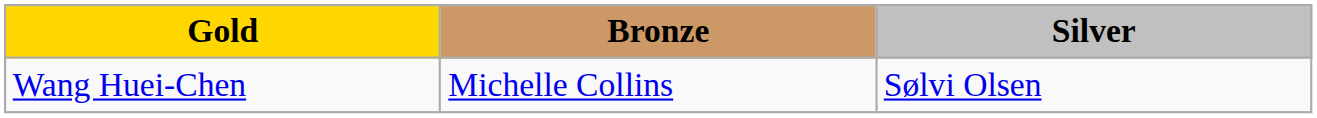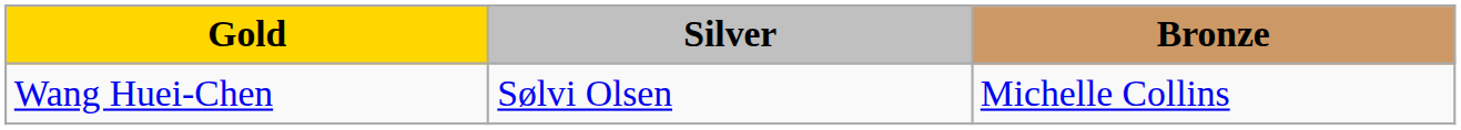columns swapped: Silver <-> Bronze
